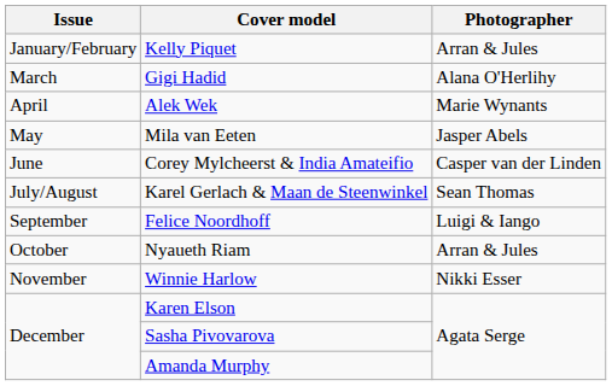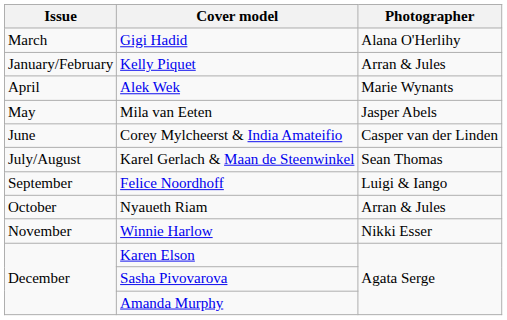rows swapped: Kelly Piquet <-> Gigi Hadid
